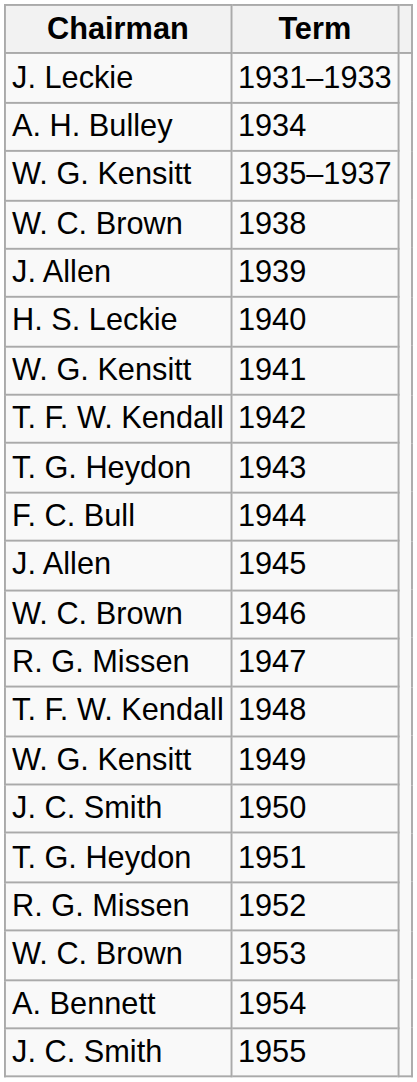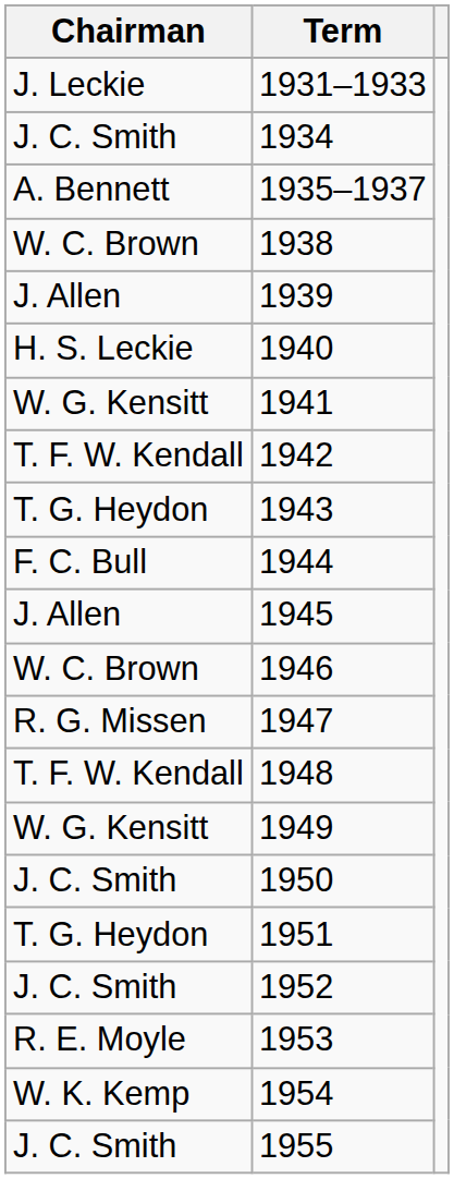1934 | Chairman: A. H. Bulley -> J. C. Smith
1935–1937 | Chairman: W. G. Kensitt -> A. Bennett
1952 | Chairman: R. G. Missen -> J. C. Smith
1953 | Chairman: W. C. Brown -> R. E. Moyle
1954 | Chairman: A. Bennett -> W. K. Kemp
